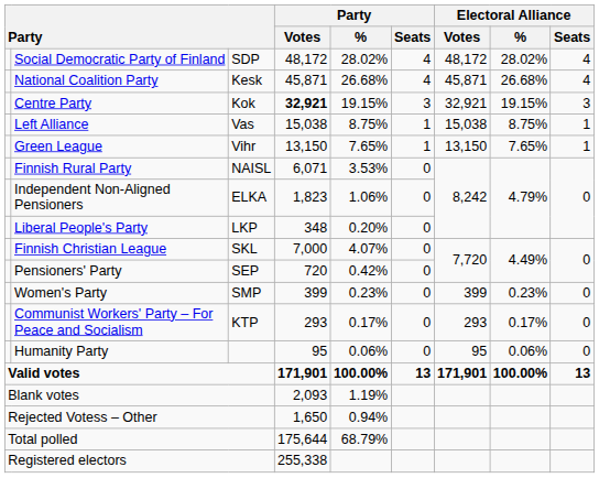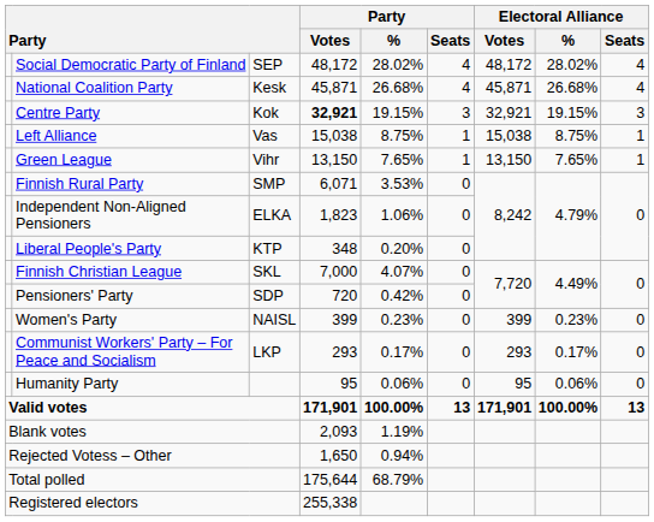Social Democratic Party of Finland | column 3: SDP -> SEP
Finnish Rural Party | column 3: NAISL -> SMP
Liberal People's Party | column 3: LKP -> KTP
Pensioners' Party | column 3: SEP -> SDP
Women's Party | column 3: SMP -> NAISL
Communist Workers' Party – For Peace and Socialism | column 3: KTP -> LKP
